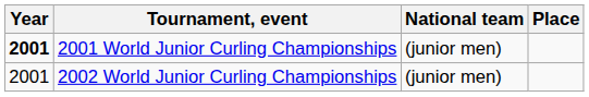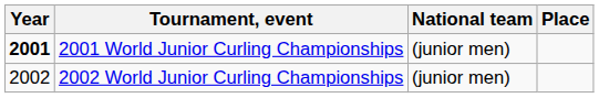2002 World Junior Curling Championships | Year: 2001 -> 2002
